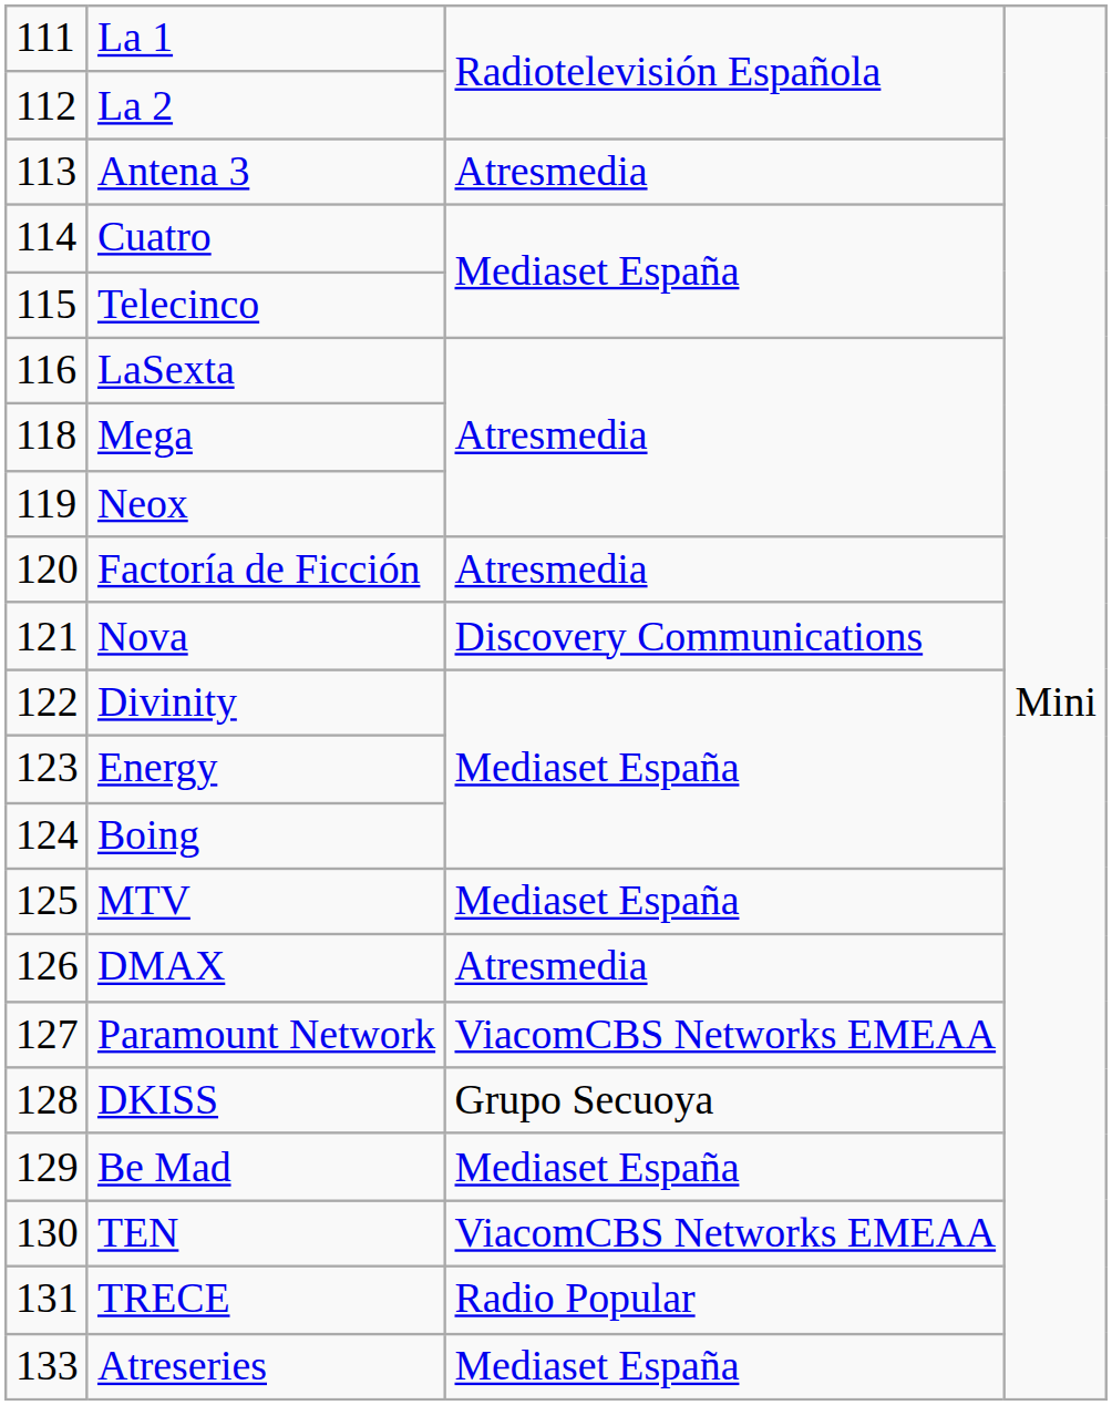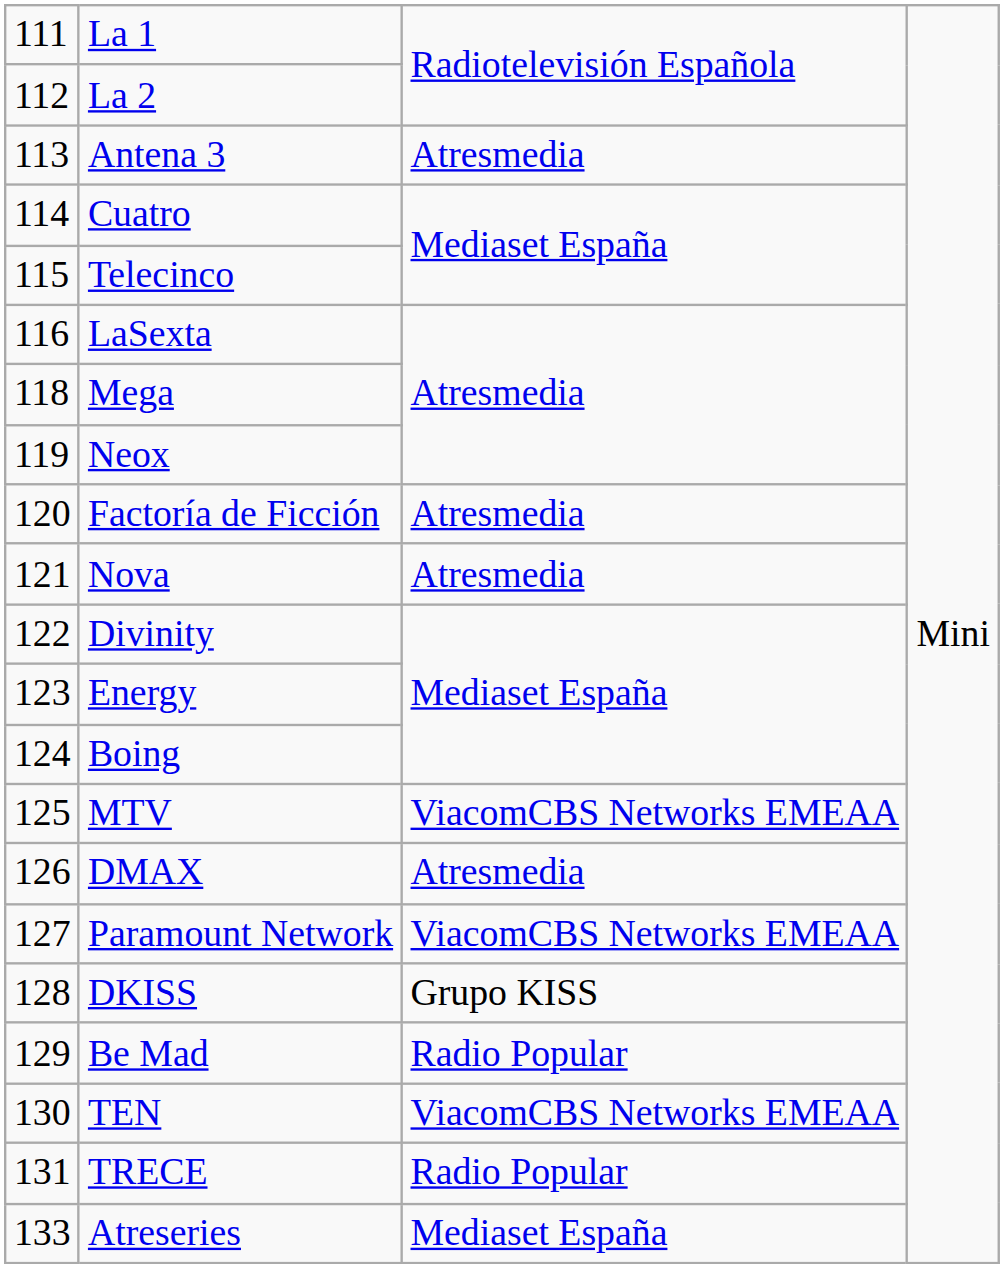Nova | column 3: Discovery Communications -> Atresmedia
MTV | column 3: Mediaset España -> ViacomCBS Networks EMEAA
DKISS | column 3: Grupo Secuoya -> Grupo KISS
Be Mad | column 3: Mediaset España -> Radio Popular
